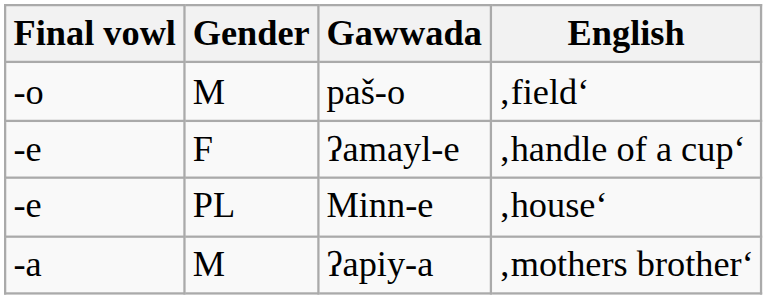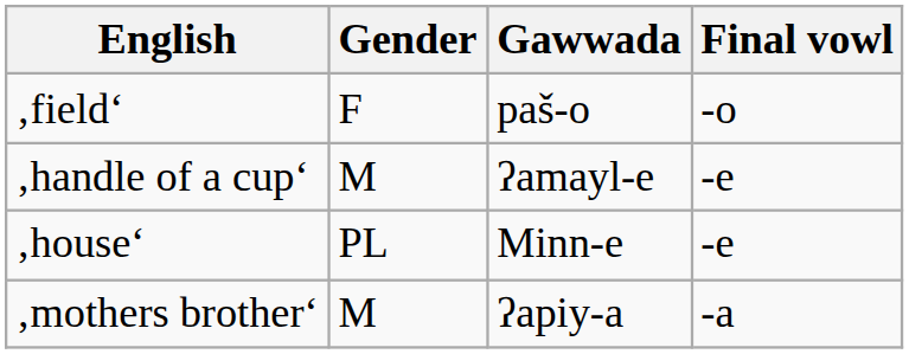columns swapped: Final vowl <-> English
paš-o | Gender: M -> F
ʔamayl-e | Gender: F -> M
